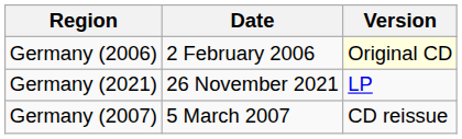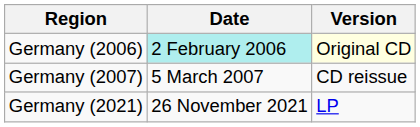Germany (2006) | Date: no background -> paleturquoise background
rows swapped: Germany (2007) <-> Germany (2021)
